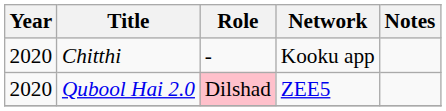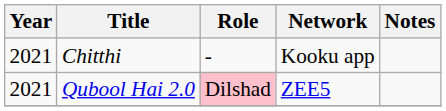Chitthi | Year: 2020 -> 2021
Qubool Hai 2.0 | Year: 2020 -> 2021
